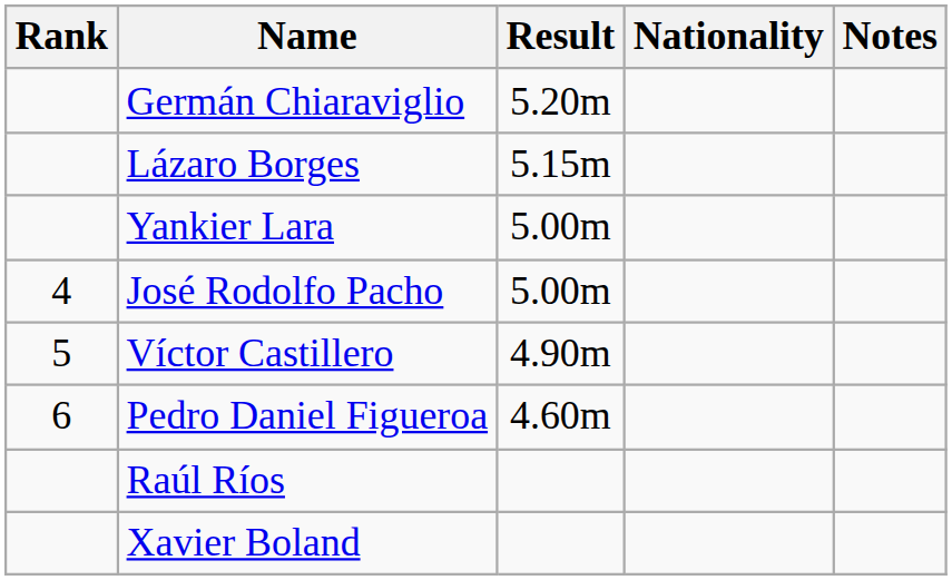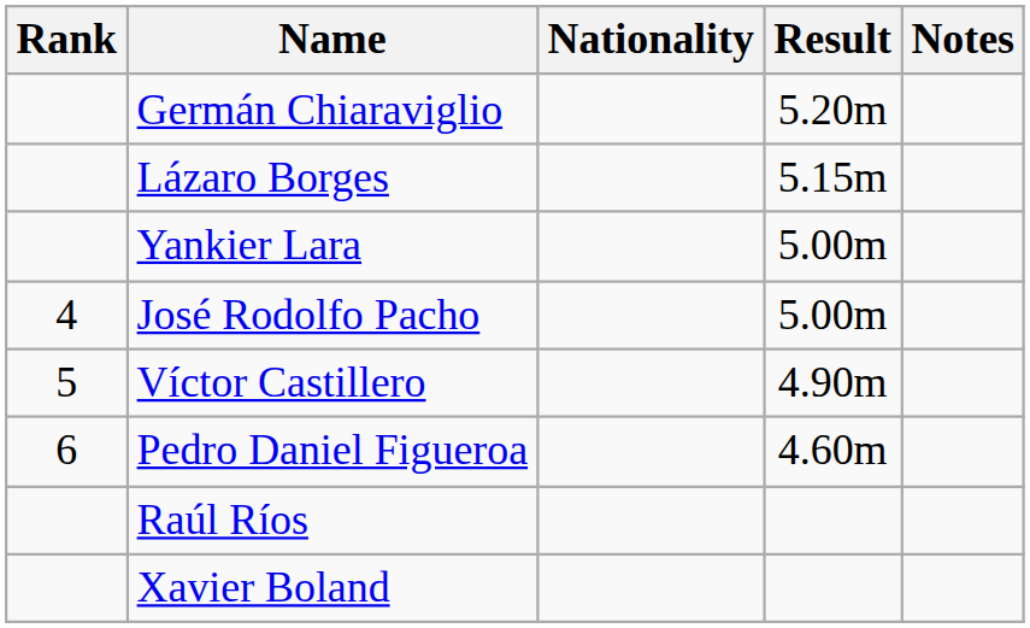columns swapped: Nationality <-> Result
